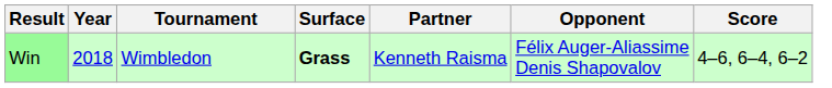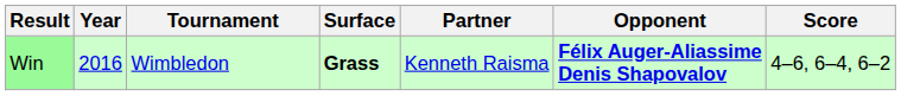Win | Year: 2018 -> 2016
Win | Opponent: normal -> bold
